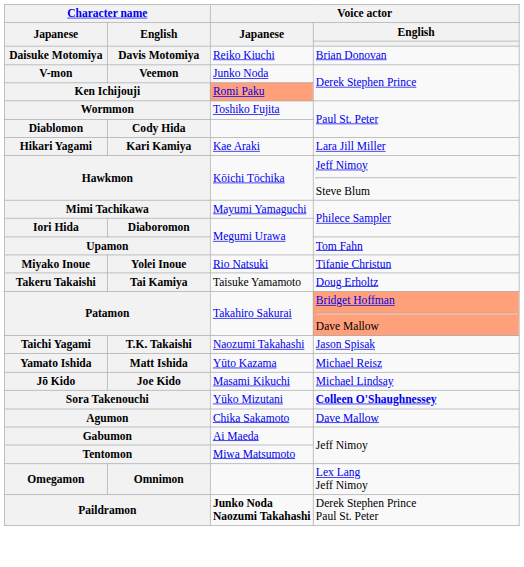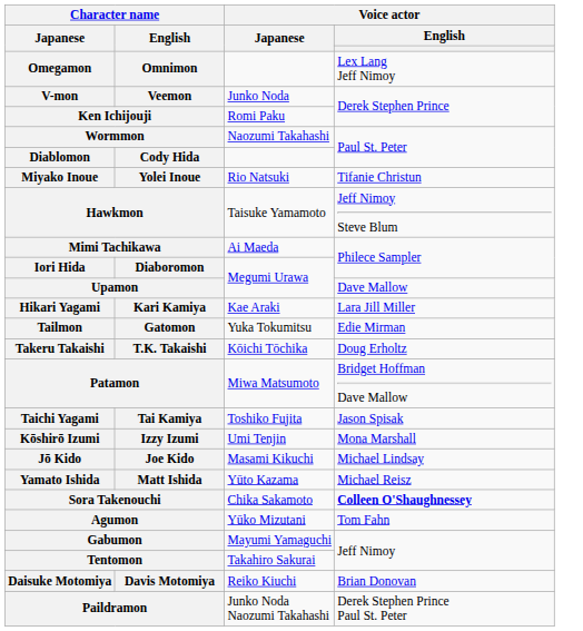rows swapped: Daisuke Motomiya <-> Omegamon
Ken Ichijouji | Voice actor / Japanese: lightsalmon background -> no background
Wormmon | Voice actor / Japanese: Toshiko Fujita -> Naozumi Takahashi
rows swapped: Miyako Inoue <-> Hikari Yagami
Hawkmon | Voice actor / Japanese: Kōichi Tōchika -> Taisuke Yamamoto
Mimi Tachikawa | Voice actor / Japanese: Mayumi Yamaguchi -> Ai Maeda
Upamon | Voice actor / English: Tom Fahn -> Dave Mallow
+ row: Tailmon | Gatomon | Yuka Tokumitsu | Edie Mirman
Takeru Takaishi | Character name / English: Tai Kamiya -> T.K. Takaishi
Takeru Takaishi | Voice actor / Japanese: Taisuke Yamamoto -> Kōichi Tōchika
Patamon | Voice actor / Japanese: Takahiro Sakurai -> Miwa Matsumoto
Patamon | Voice actor / English: lightsalmon background -> no background
Taichi Yagami | Character name / English: T.K. Takaishi -> Tai Kamiya
Taichi Yagami | Voice actor / Japanese: Naozumi Takahashi -> Toshiko Fujita
+ row: Kōshirō Izumi | Izzy Izumi | Umi Tenjin | Mona Marshall
rows swapped: Jō Kido <-> Yamato Ishida
Sora Takenouchi | Voice actor / Japanese: Yūko Mizutani -> Chika Sakamoto
Agumon | Voice actor / Japanese: Chika Sakamoto -> Yūko Mizutani
Agumon | Voice actor / English: Dave Mallow -> Tom Fahn
Gabumon | Voice actor / Japanese: Ai Maeda -> Mayumi Yamaguchi
Tentomon | Voice actor / Japanese: Miwa Matsumoto -> Takahiro Sakurai
Paildramon | Voice actor / Japanese: bold -> normal
